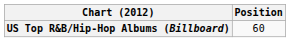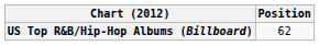US Top R&B/Hip-Hop Albums (Billboard) | Position: 60 -> 62
